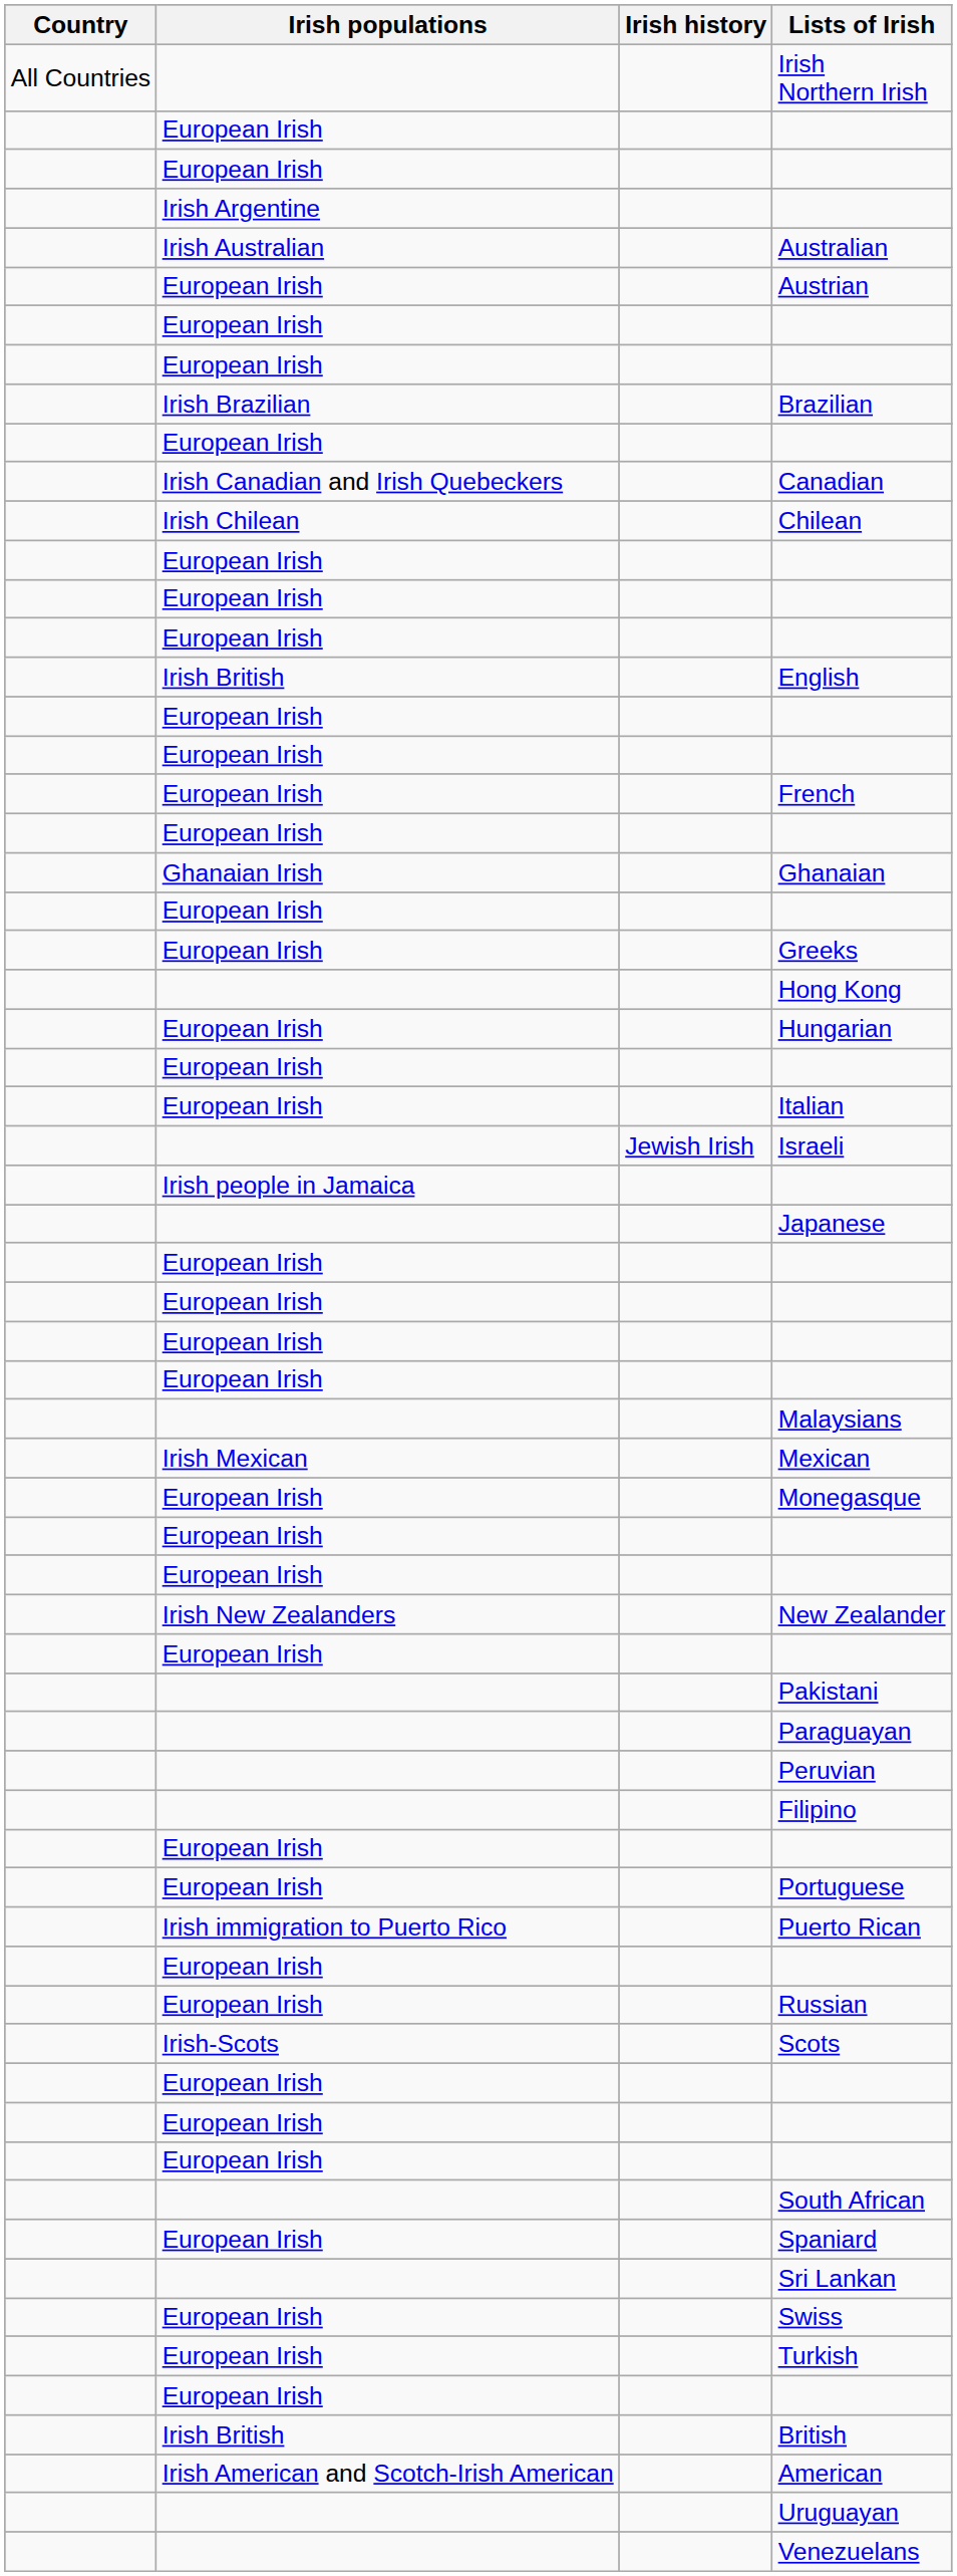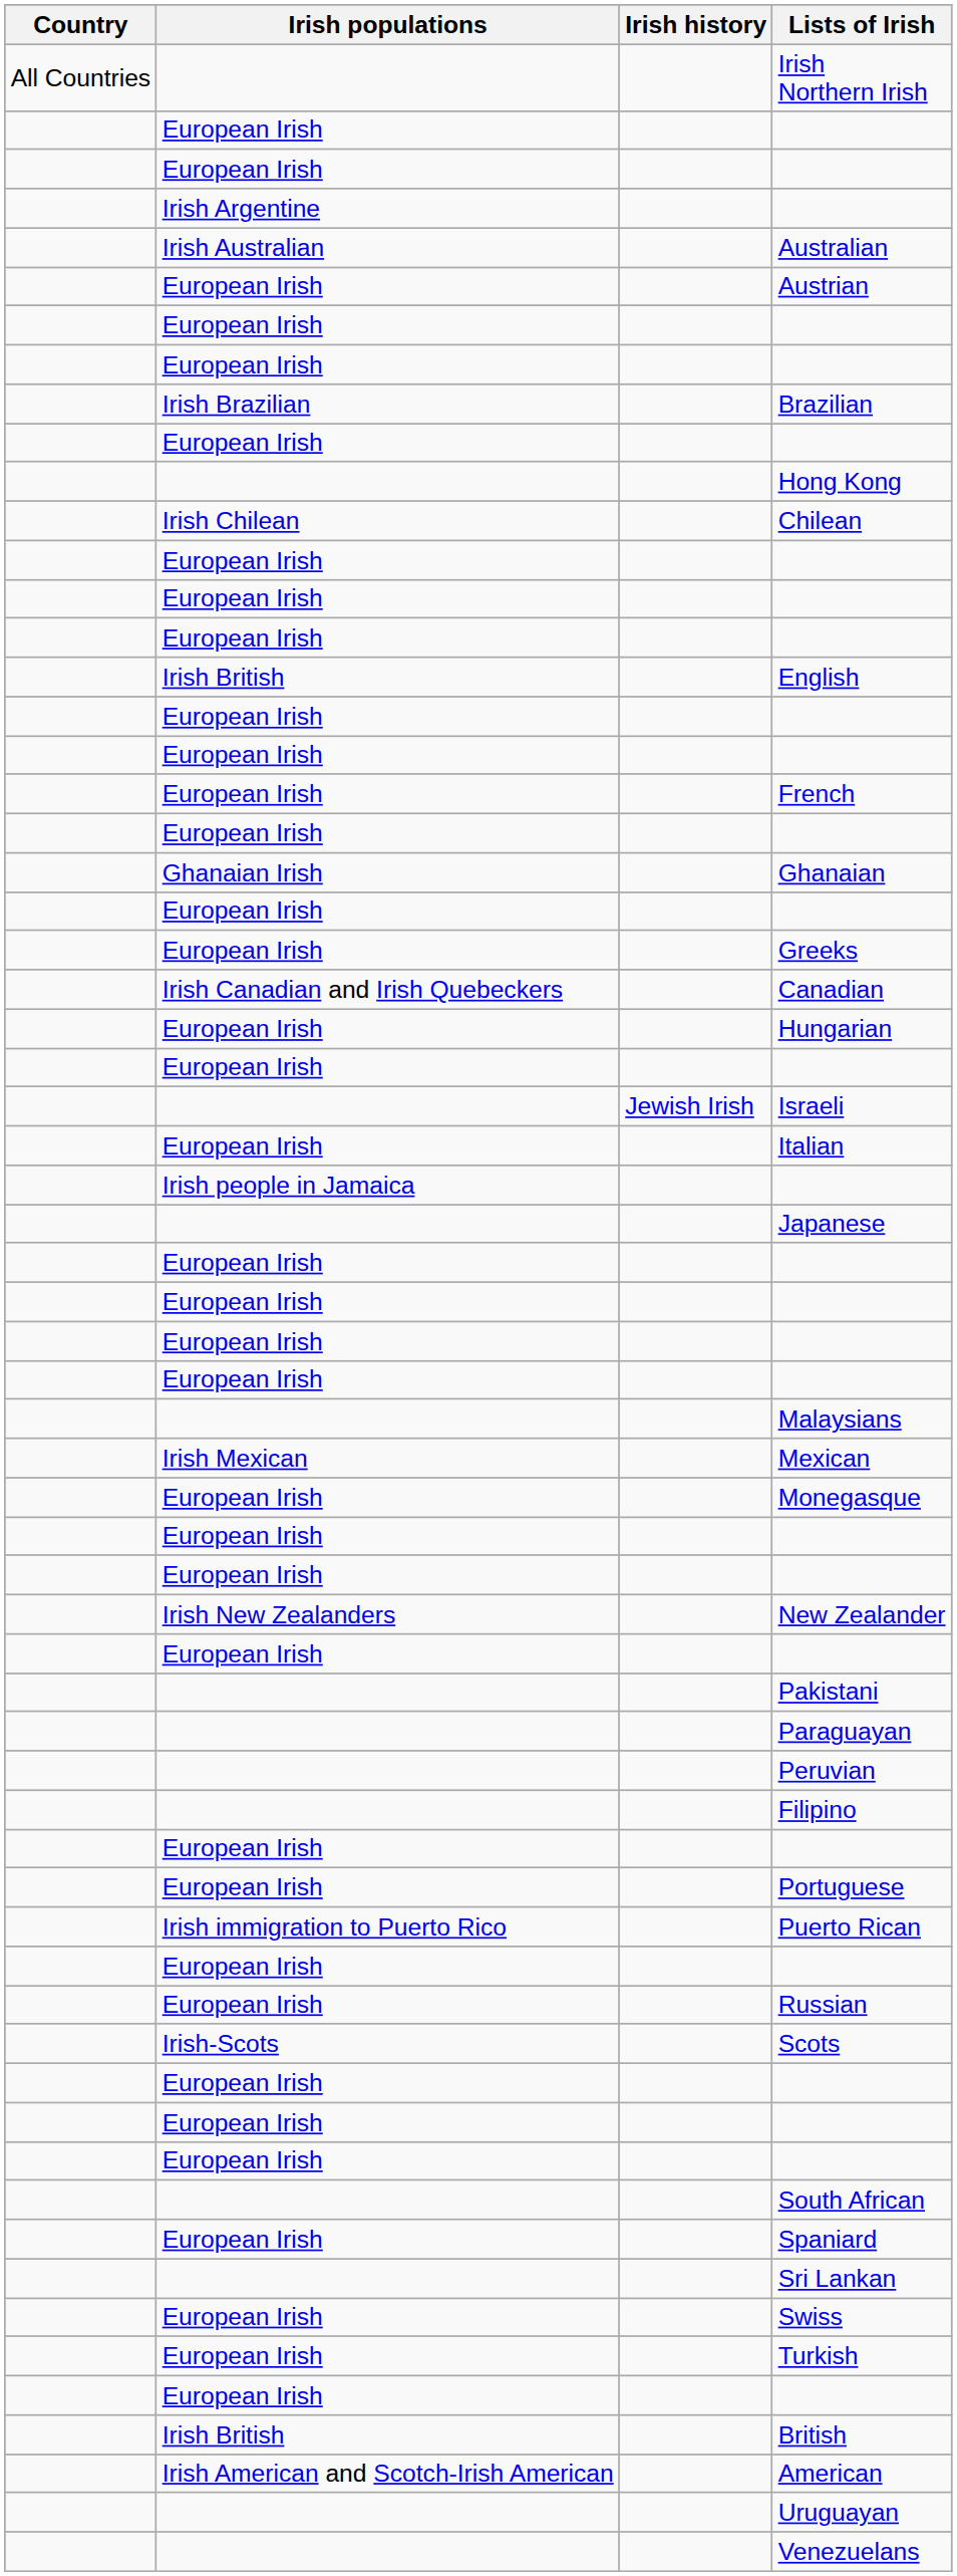rows swapped: Canadian <-> Hong Kong
rows swapped: Israeli <-> Italian
